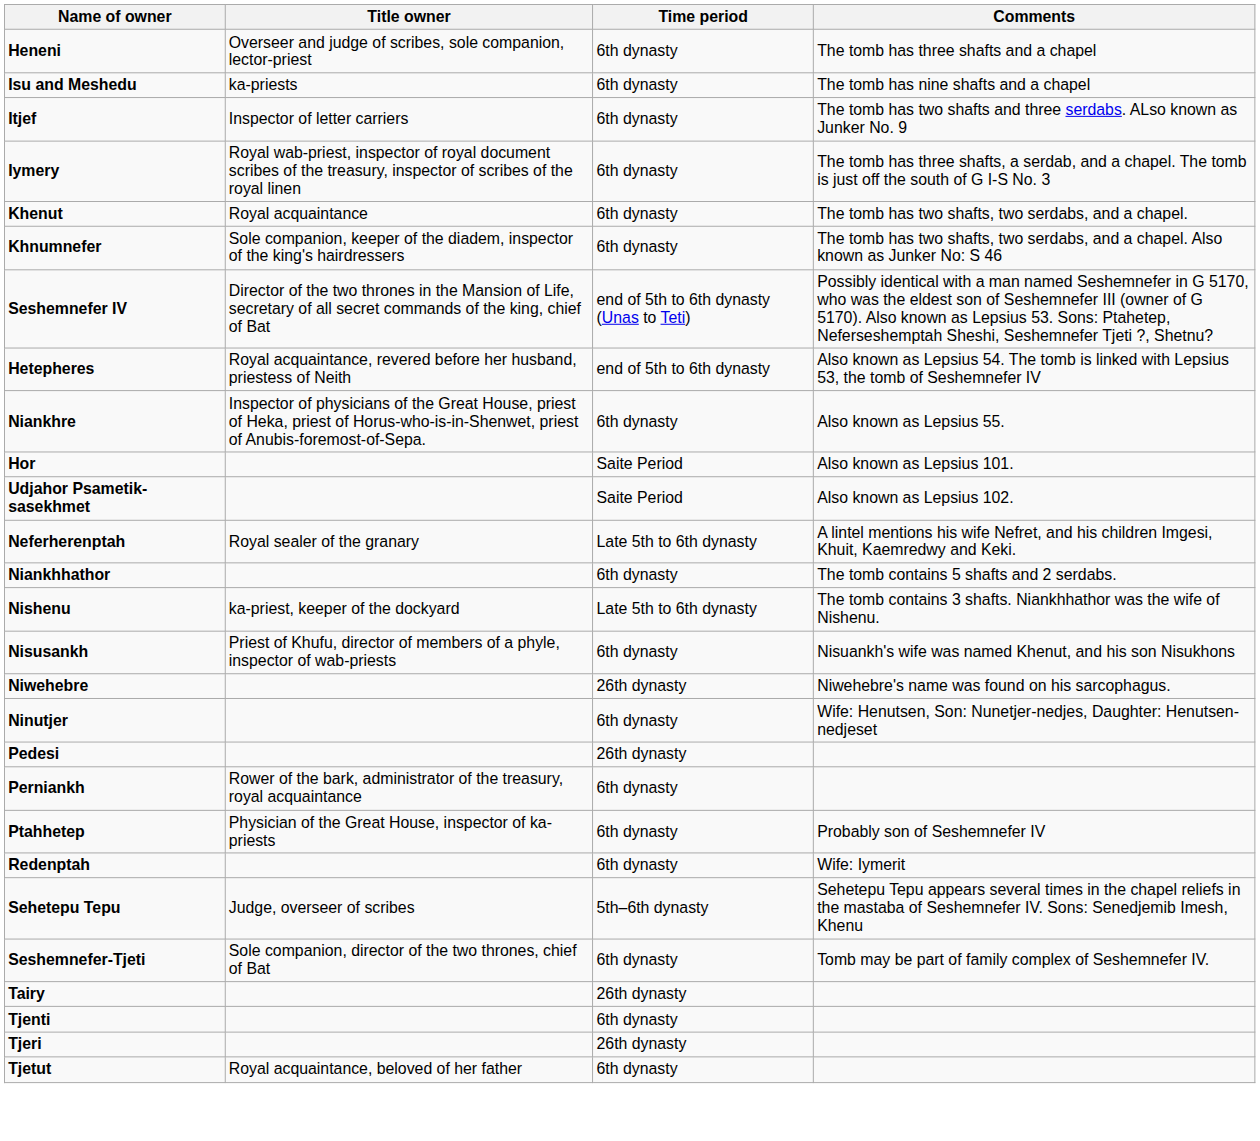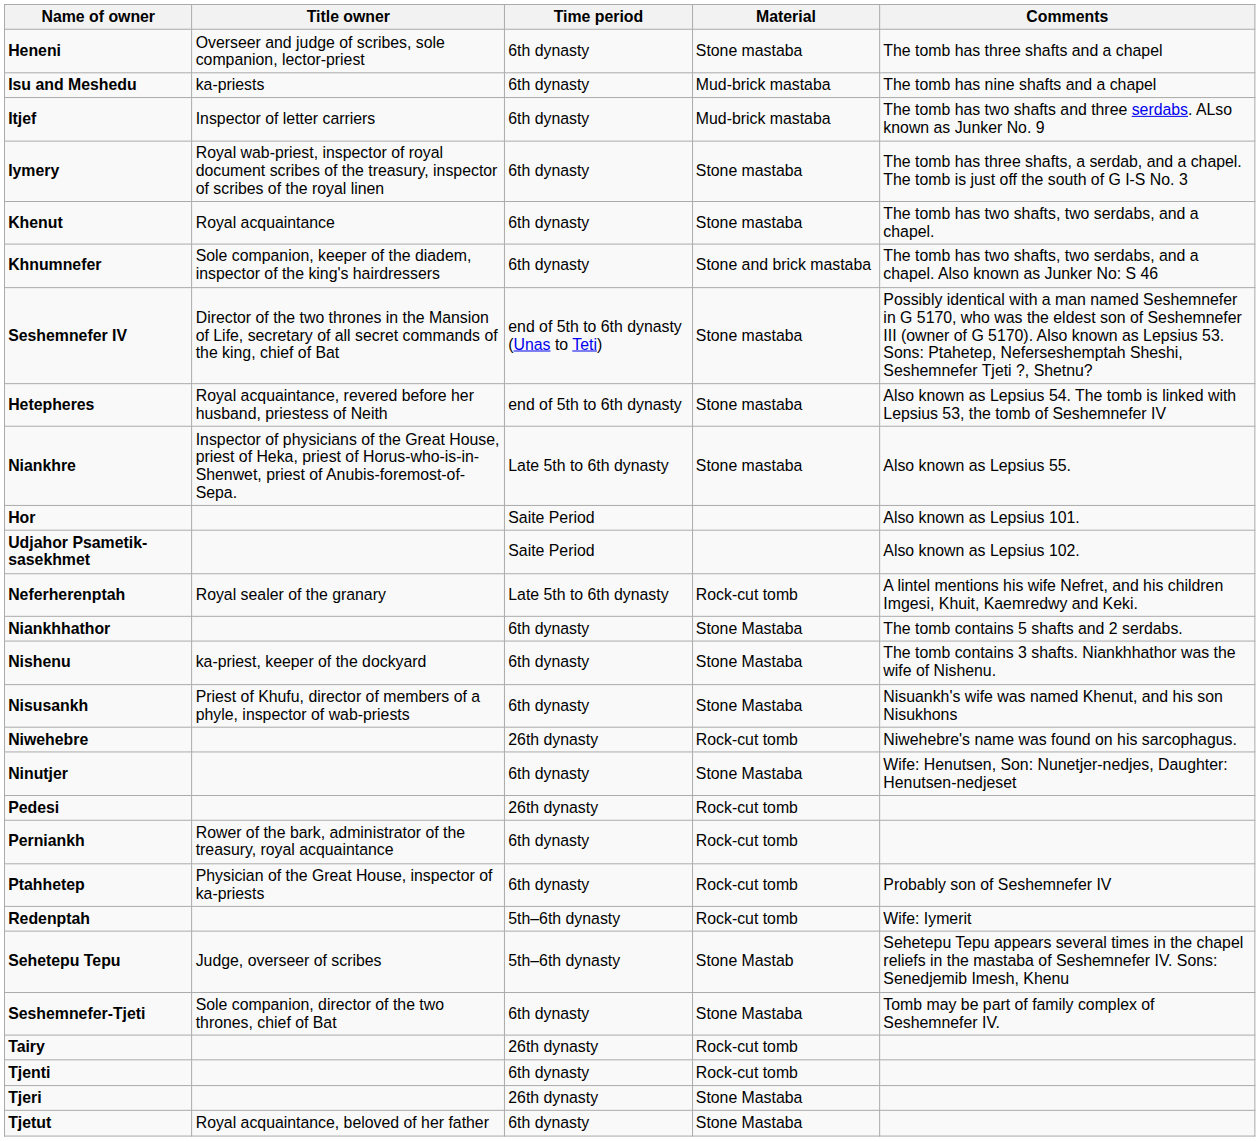+ column: Material | Stone mastaba | Mud-brick mastaba | Mud-brick mastaba | Stone mastaba | Stone mastaba | Stone and brick mastaba | Stone mastaba | Stone mastaba | Stone mastaba | Rock-cut tomb | Stone Mastaba | Stone Mastaba | Stone Mastaba | Rock-cut tomb | Stone Mastaba | Rock-cut tomb | Rock-cut tomb | Rock-cut tomb | Rock-cut tomb | Stone Mastab | Stone Mastaba | Rock-cut tomb | Rock-cut tomb | Stone Mastaba | Stone Mastaba
Niankhre | Time period: 6th dynasty -> Late 5th to 6th dynasty
Nishenu | Time period: Late 5th to 6th dynasty -> 6th dynasty
Redenptah | Time period: 6th dynasty -> 5th–6th dynasty
